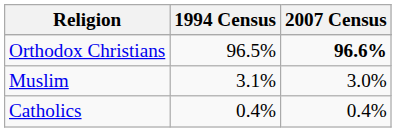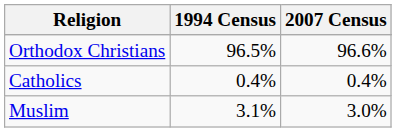Orthodox Christians | 2007 Census: bold -> normal
rows swapped: Muslim <-> Catholics
